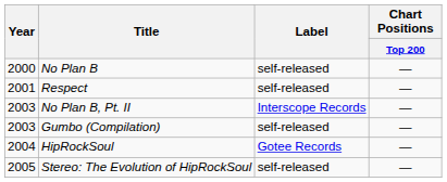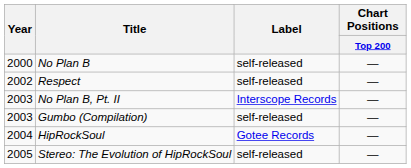Respect | Year: 2001 -> 2002
